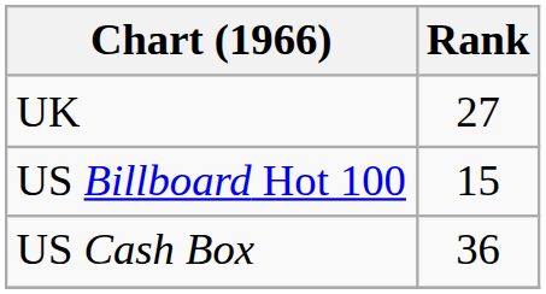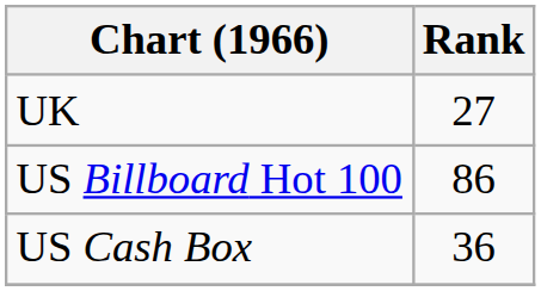US Billboard Hot 100 | Rank: 15 -> 86
